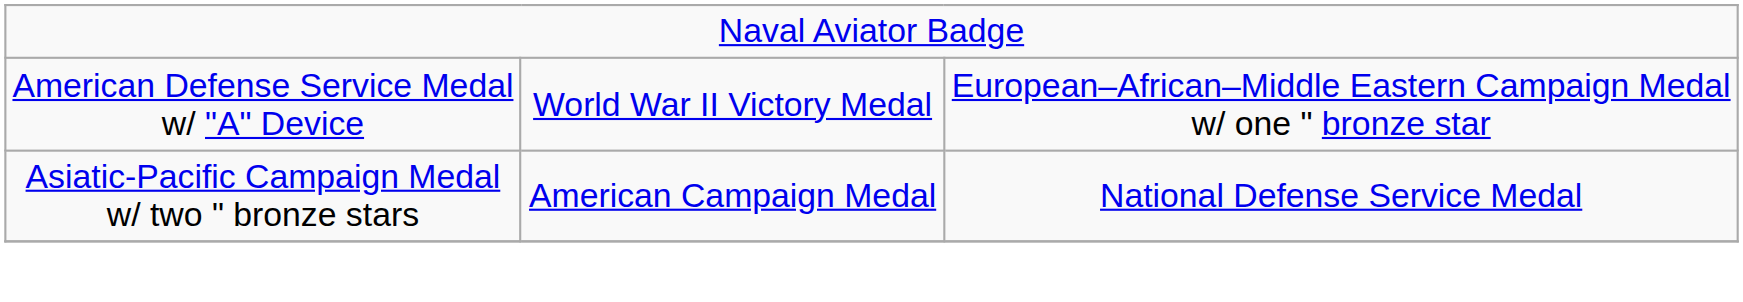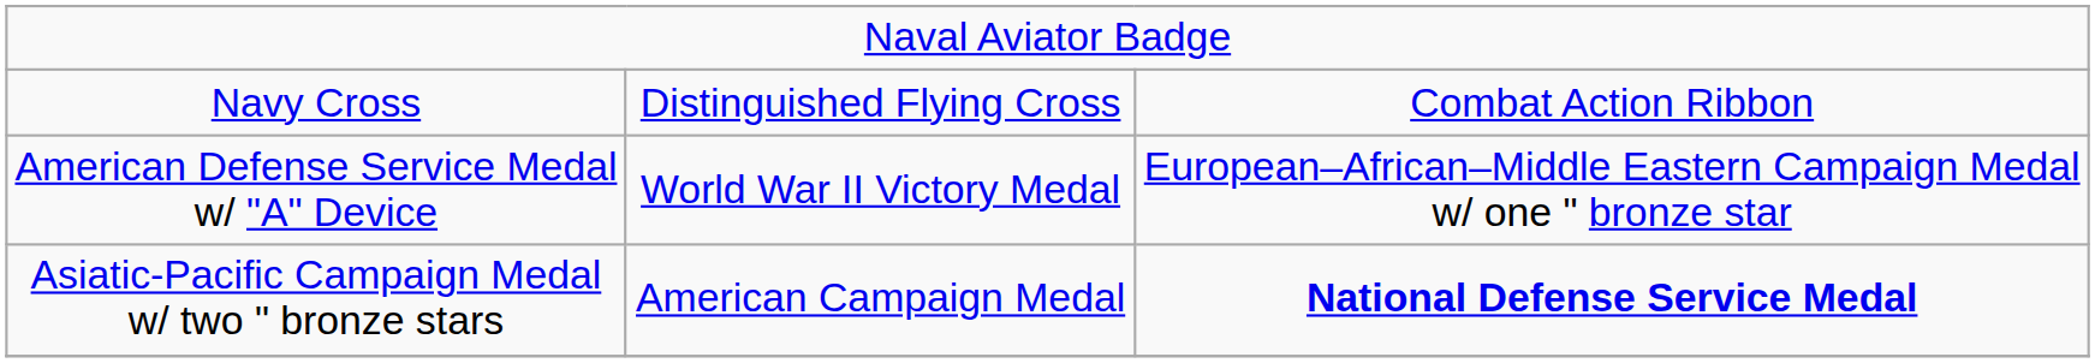+ row: Navy Cross | Distinguished Flying Cross | Combat Action Ribbon
Asiatic-Pacific Campaign Medal w/ two " bronze stars | column 3: normal -> bold
